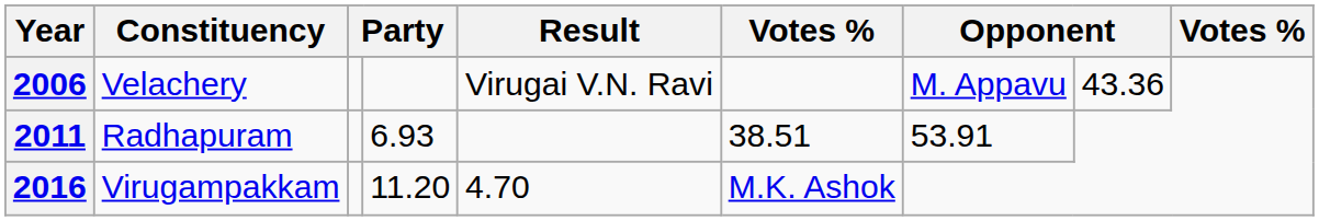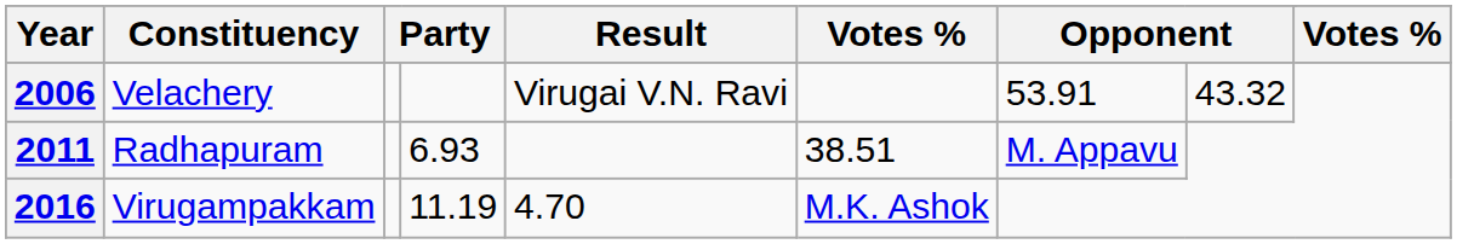2006 | column 7: M. Appavu -> 53.91
2006 | column 8: 43.36 -> 43.32
2011 | column 7: 53.91 -> M. Appavu
2016 | column 4: 11.20 -> 11.19
